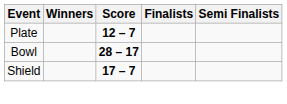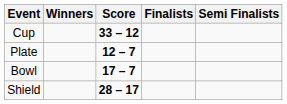+ row: Cup | 33 – 12
Bowl | Score: 28 – 17 -> 17 – 7
Shield | Score: 17 – 7 -> 28 – 17
